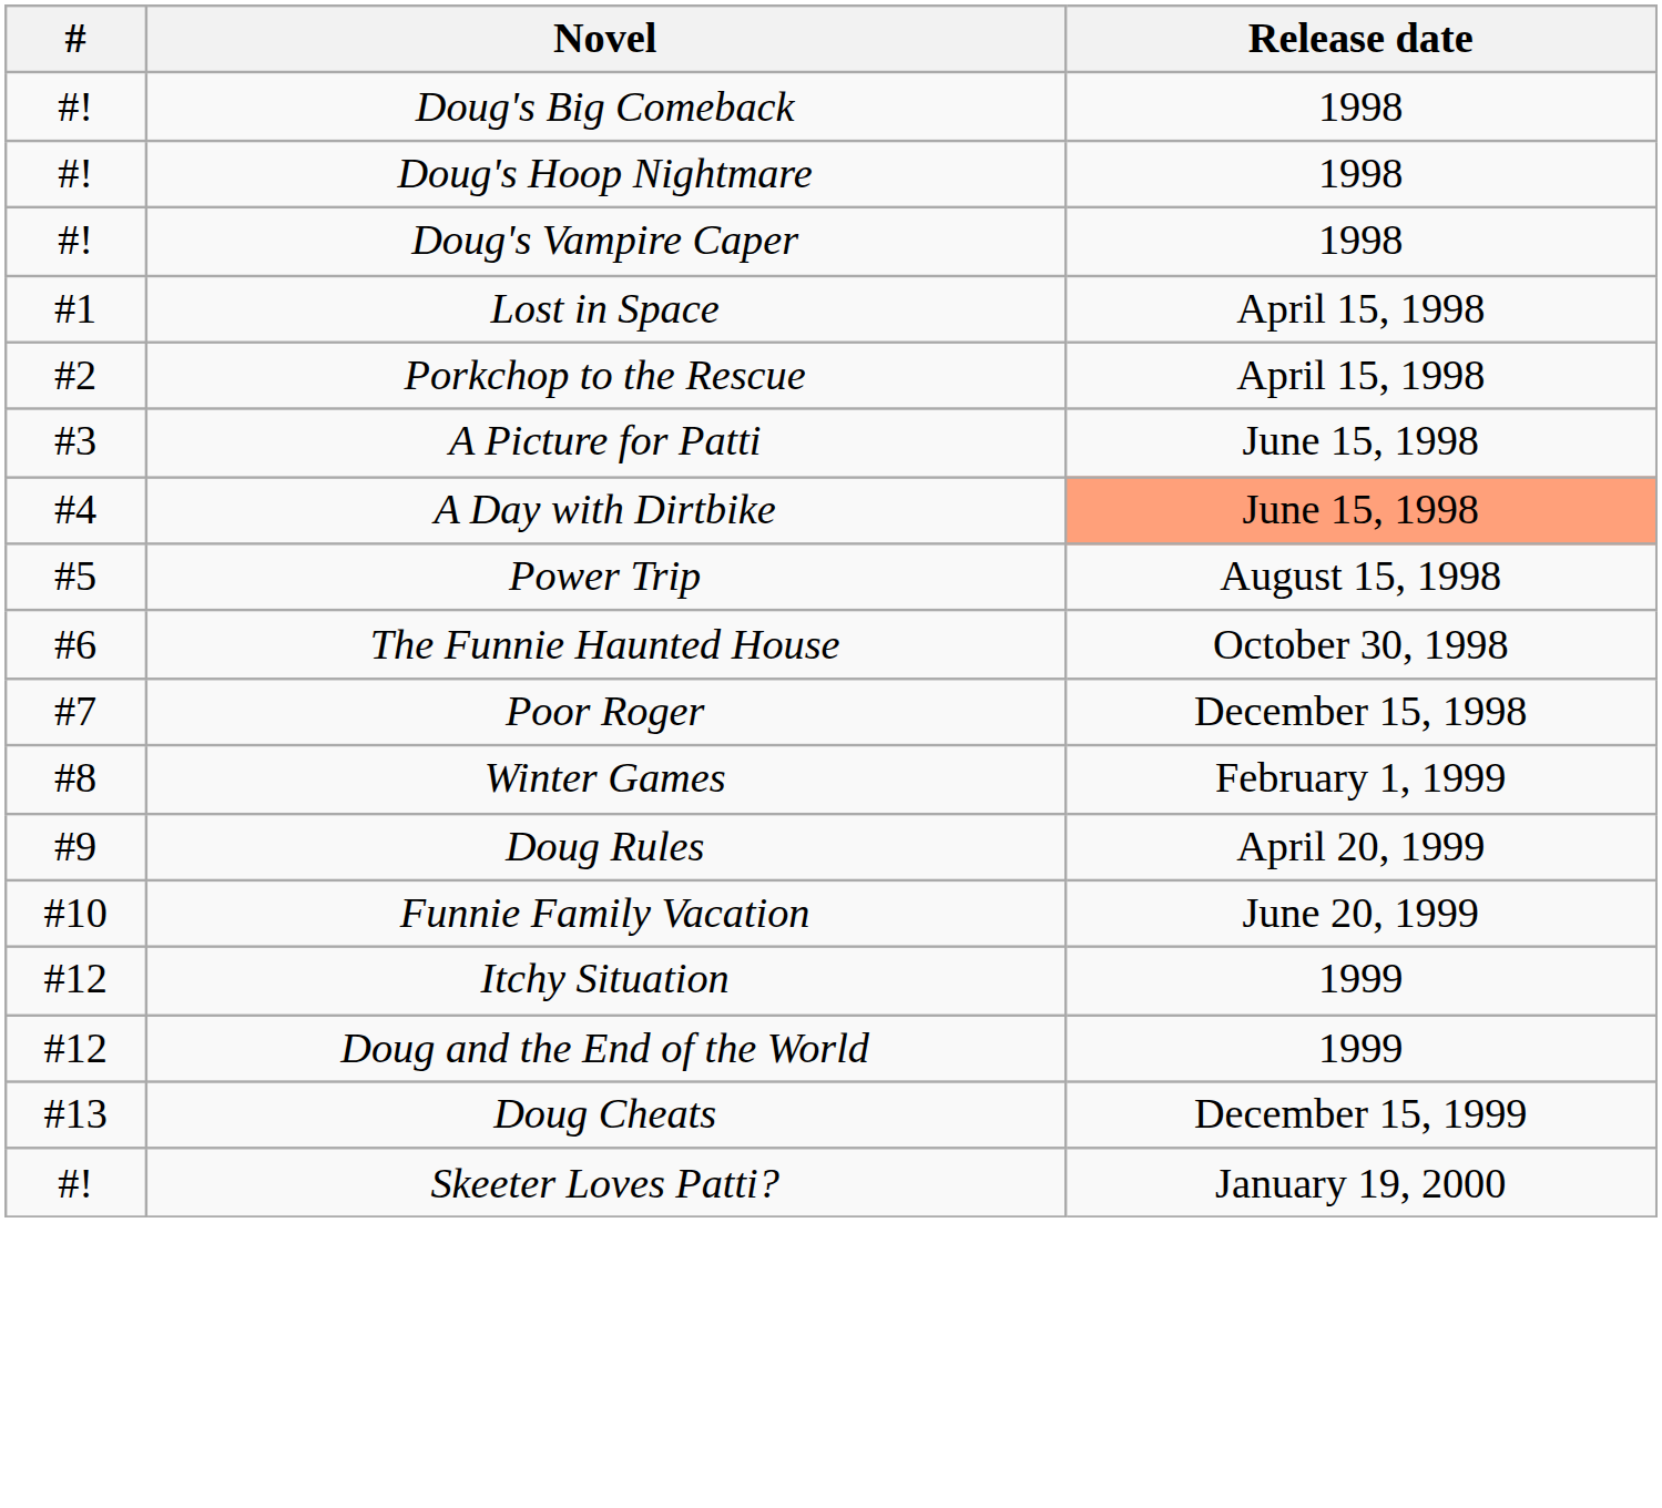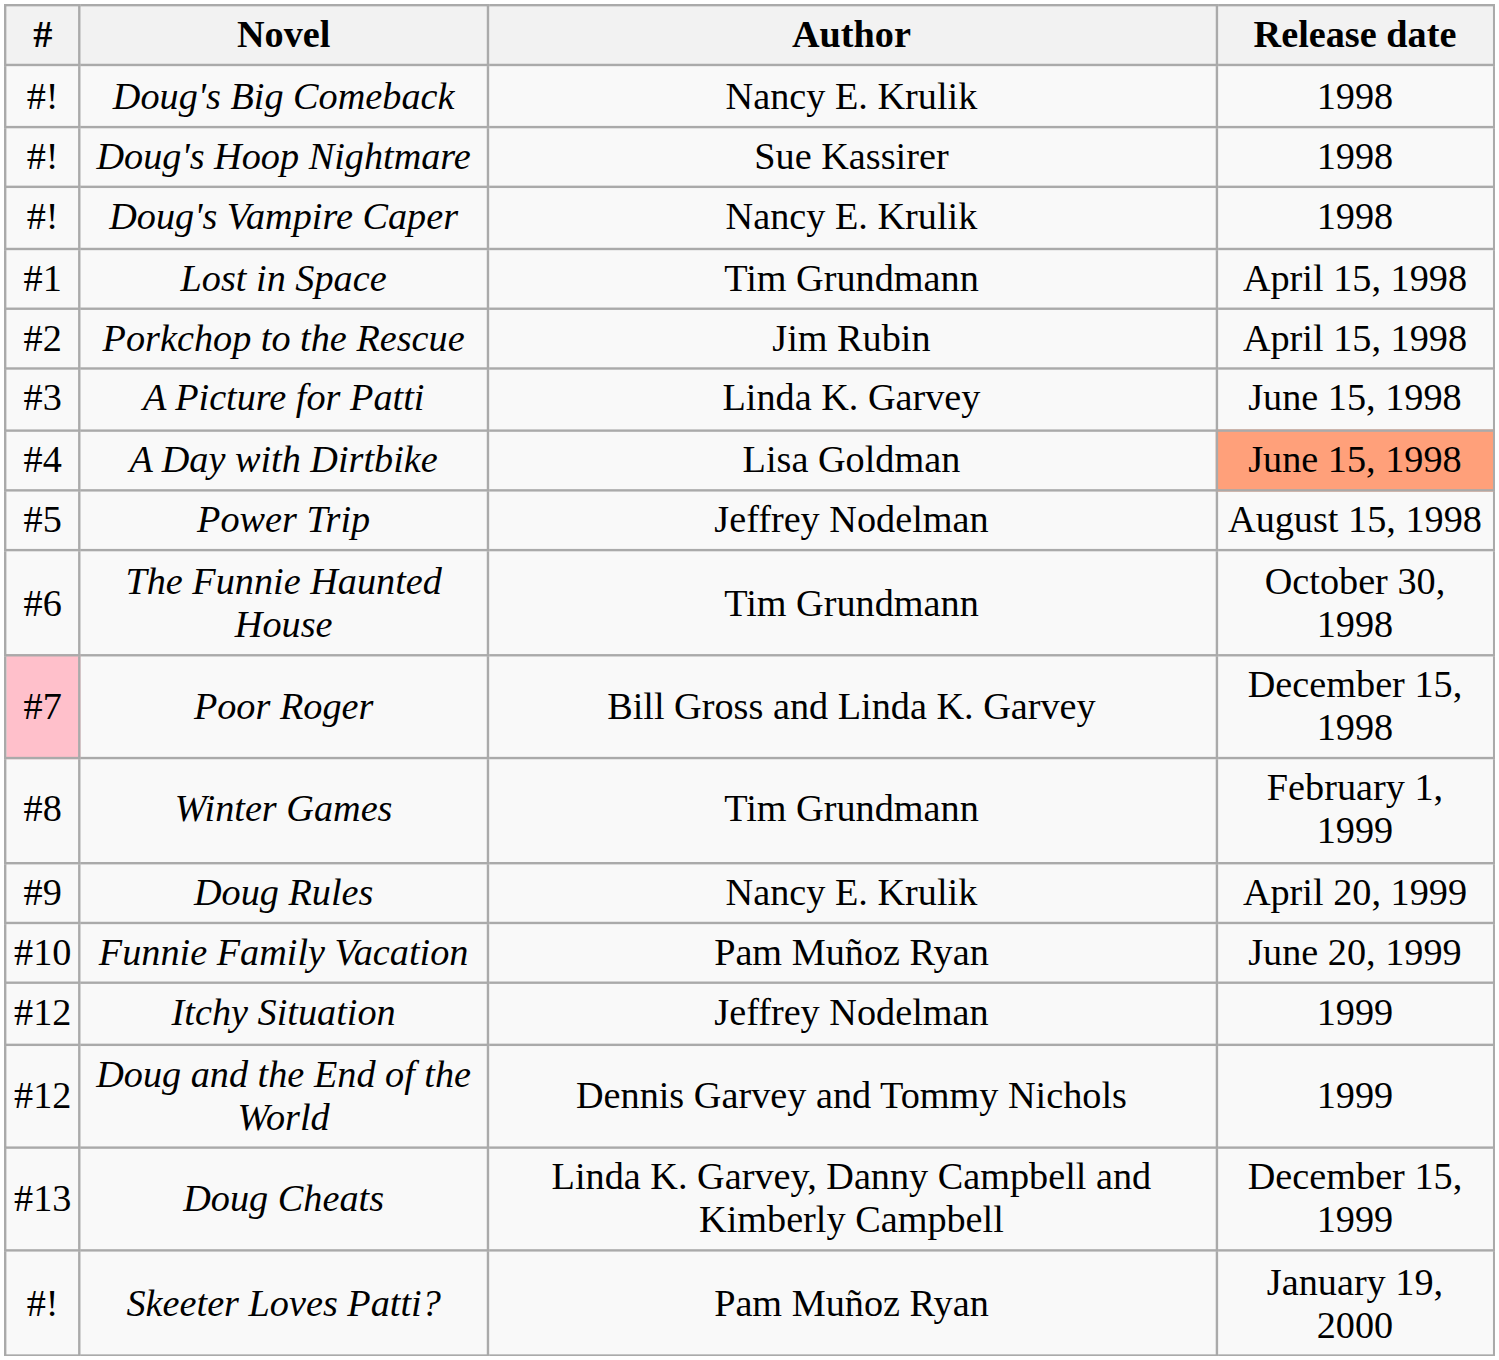+ column: Author | Nancy E. Krulik | Sue Kassirer | Nancy E. Krulik | Tim Grundmann | Jim Rubin | Linda K. Garvey | Lisa Goldman | Jeffrey Nodelman | Tim Grundmann | Bill Gross and Linda K. Garvey | Tim Grundmann | Nancy E. Krulik | Pam Muñoz Ryan | Jeffrey Nodelman | Dennis Garvey and Tommy Nichols | Linda K. Garvey, Danny Campbell and Kimberly Campbell | Pam Muñoz Ryan
Poor Roger | #: no background -> pink background
